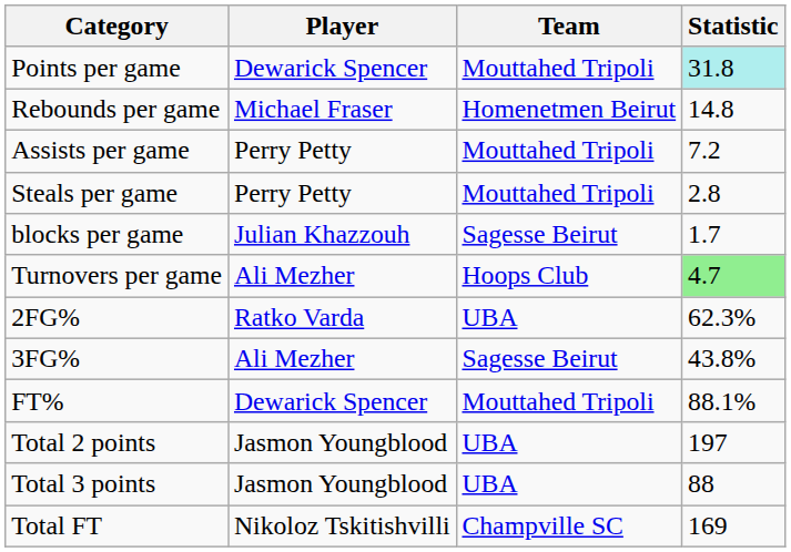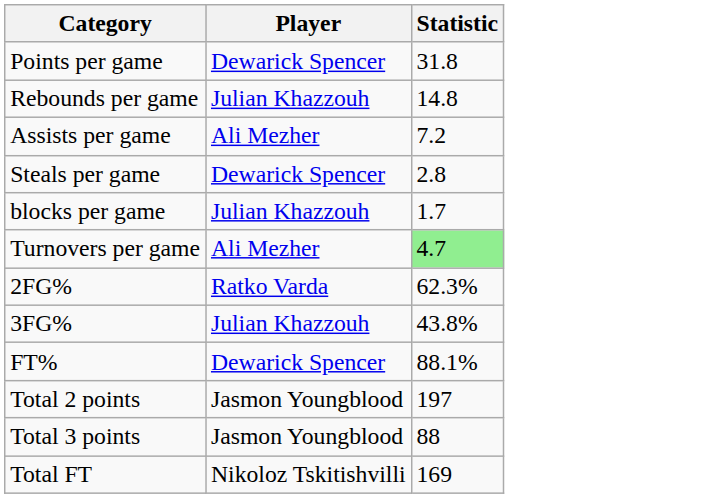- column: Team | Mouttahed Tripoli | Homenetmen Beirut | Mouttahed Tripoli | Mouttahed Tripoli | Sagesse Beirut | Hoops Club | UBA | Sagesse Beirut | Mouttahed Tripoli | UBA | UBA | Champville SC
Points per game | Statistic: paleturquoise background -> no background
Rebounds per game | Player: Michael Fraser -> Julian Khazzouh
Assists per game | Player: Perry Petty -> Ali Mezher
Steals per game | Player: Perry Petty -> Dewarick Spencer
3FG% | Player: Ali Mezher -> Julian Khazzouh
